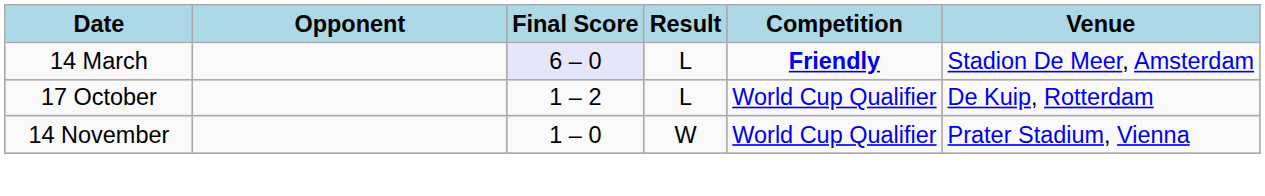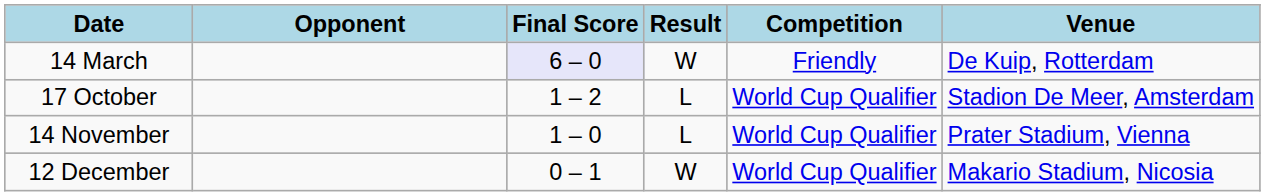14 March | Result: L -> W
14 March | Competition: bold -> normal
14 March | Venue: Stadion De Meer, Amsterdam -> De Kuip, Rotterdam
17 October | Venue: De Kuip, Rotterdam -> Stadion De Meer, Amsterdam
14 November | Result: W -> L
+ row: 12 December | 0 – 1 | W | World Cup Qualifier | Makario Stadium, Nicosia
